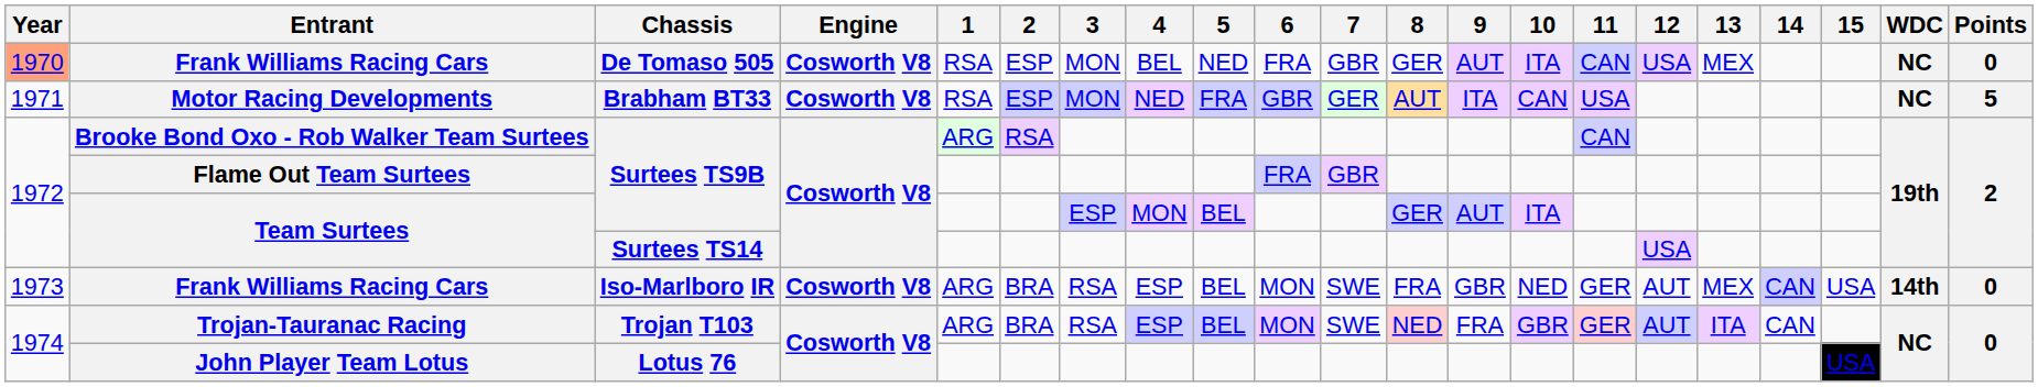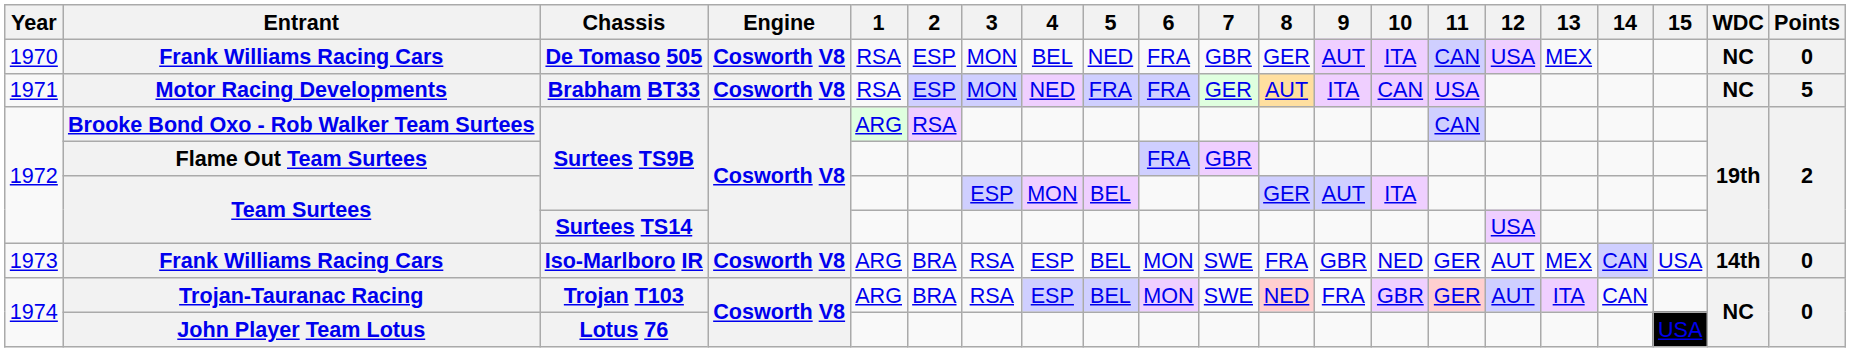Frank Williams Racing Cars / De Tomaso 505 | Year: lightsalmon background -> no background
Motor Racing Developments | 6: GBR -> FRA
